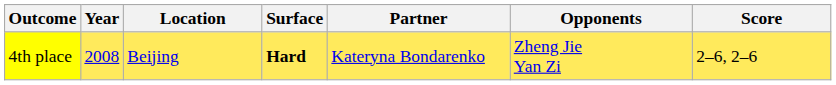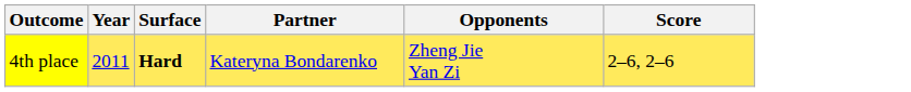- column: Location | Beijing
4th place | Year: 2008 -> 2011
